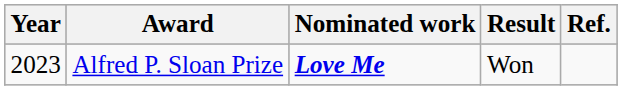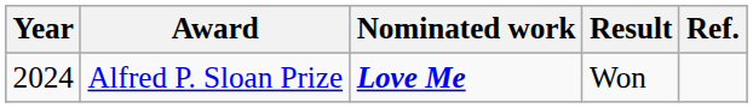Alfred P. Sloan Prize | Year: 2023 -> 2024
